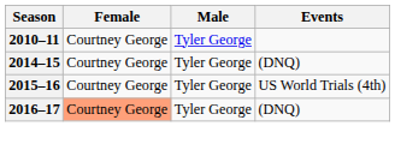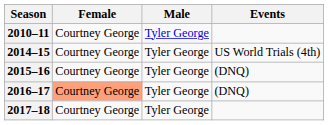2014–15 | Events: (DNQ) -> US World Trials (4th)
2015–16 | Events: US World Trials (4th) -> (DNQ)
+ row: 2017–18 | Courtney George | Tyler George
